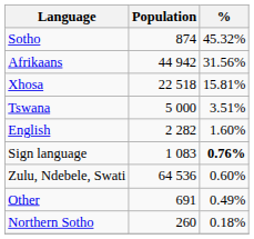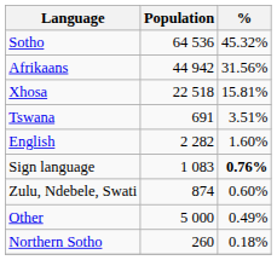Sotho | Population: 874 -> 64 536
Tswana | Population: 5 000 -> 691
Zulu, Ndebele, Swati | Population: 64 536 -> 874
Other | Population: 691 -> 5 000
